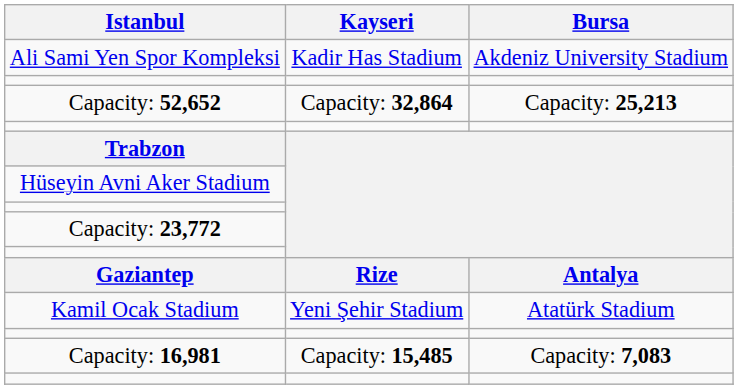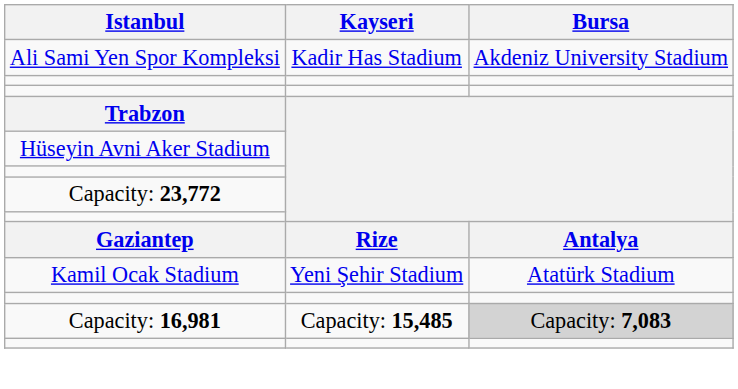- row: Capacity: 52,652 | Capacity: 32,864 | Capacity: 25,213
Capacity: 16,981 | Bursa: no background -> lightgrey background
